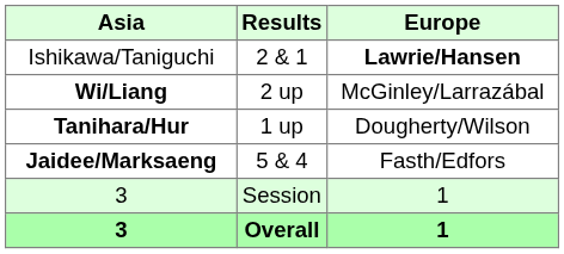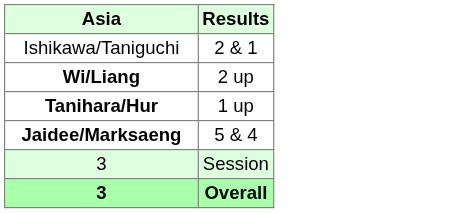- column: Europe | Lawrie/Hansen | McGinley/Larrazábal | Dougherty/Wilson | Fasth/Edfors | 1 | 1
